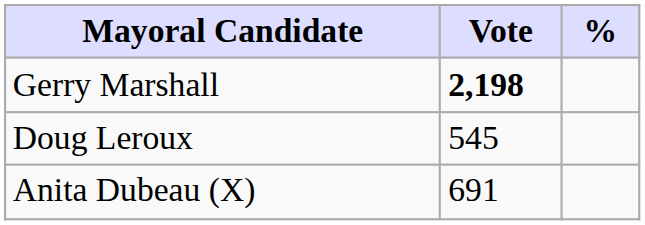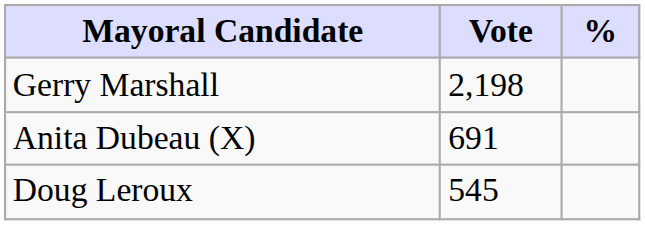Gerry Marshall | Vote: bold -> normal
rows swapped: Anita Dubeau (X) <-> Doug Leroux
